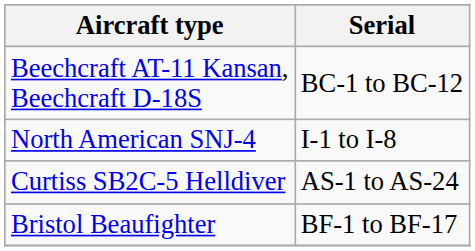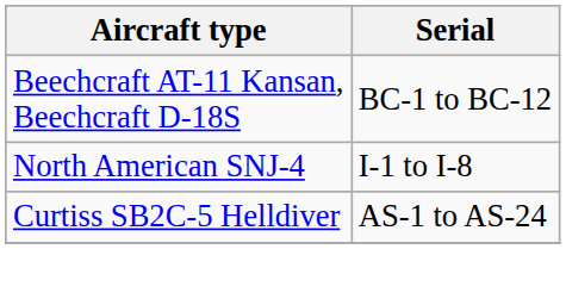- row: Bristol Beaufighter | BF-1 to BF-17
